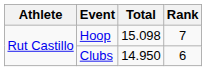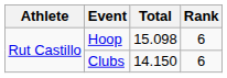Hoop | Rank: 7 -> 6
Clubs | Total: 14.950 -> 14.150
